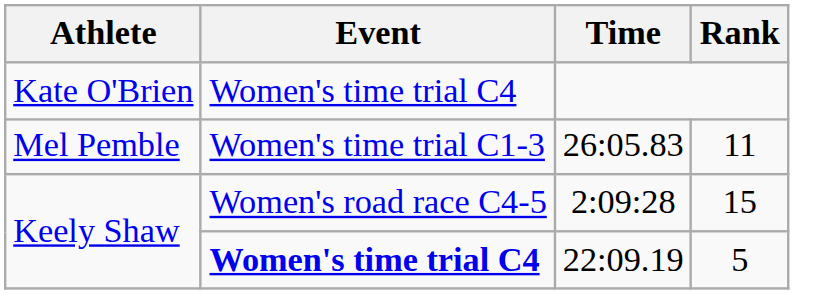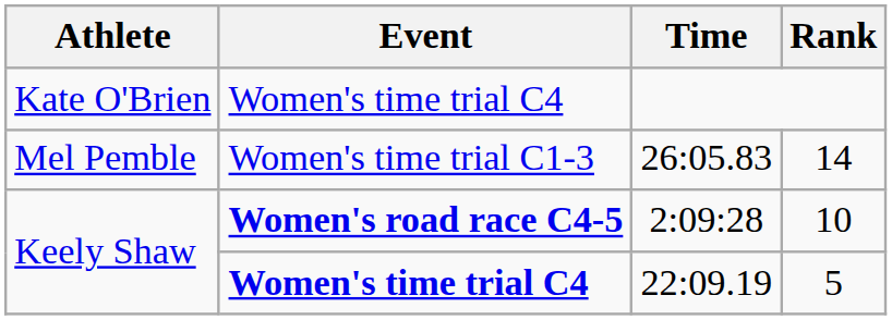26:05.83 | Rank: 11 -> 14
2:09:28 | Event: normal -> bold
2:09:28 | Rank: 15 -> 10
